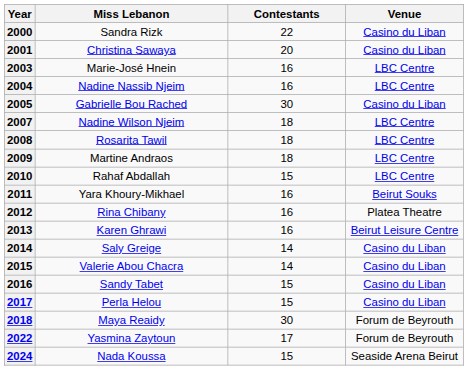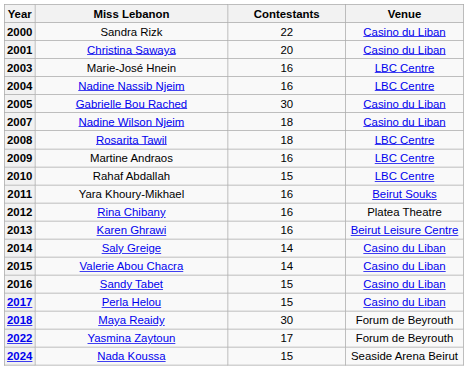2007 | Venue: LBC Centre -> Casino du Liban
2009 | Contestants: 18 -> 16
